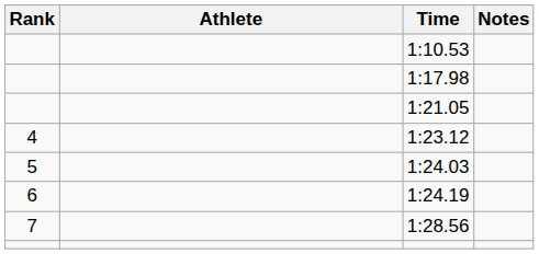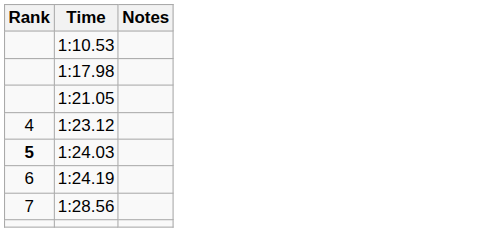- column: Athlete
1:24.03 | Rank: normal -> bold
